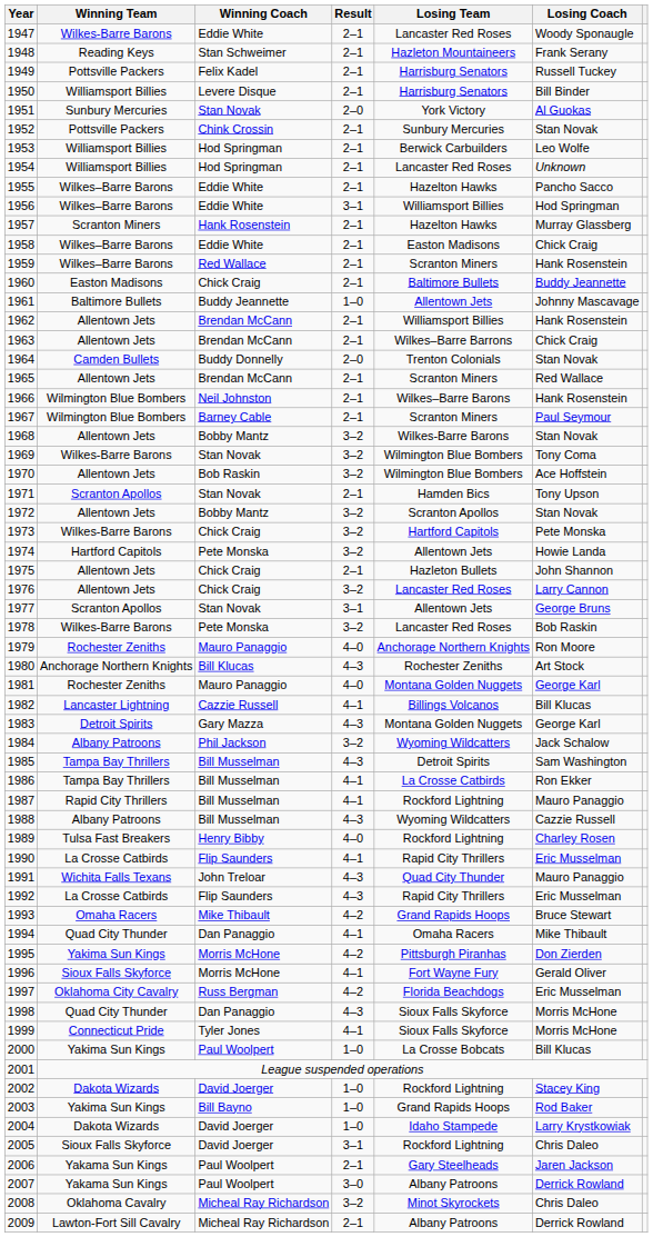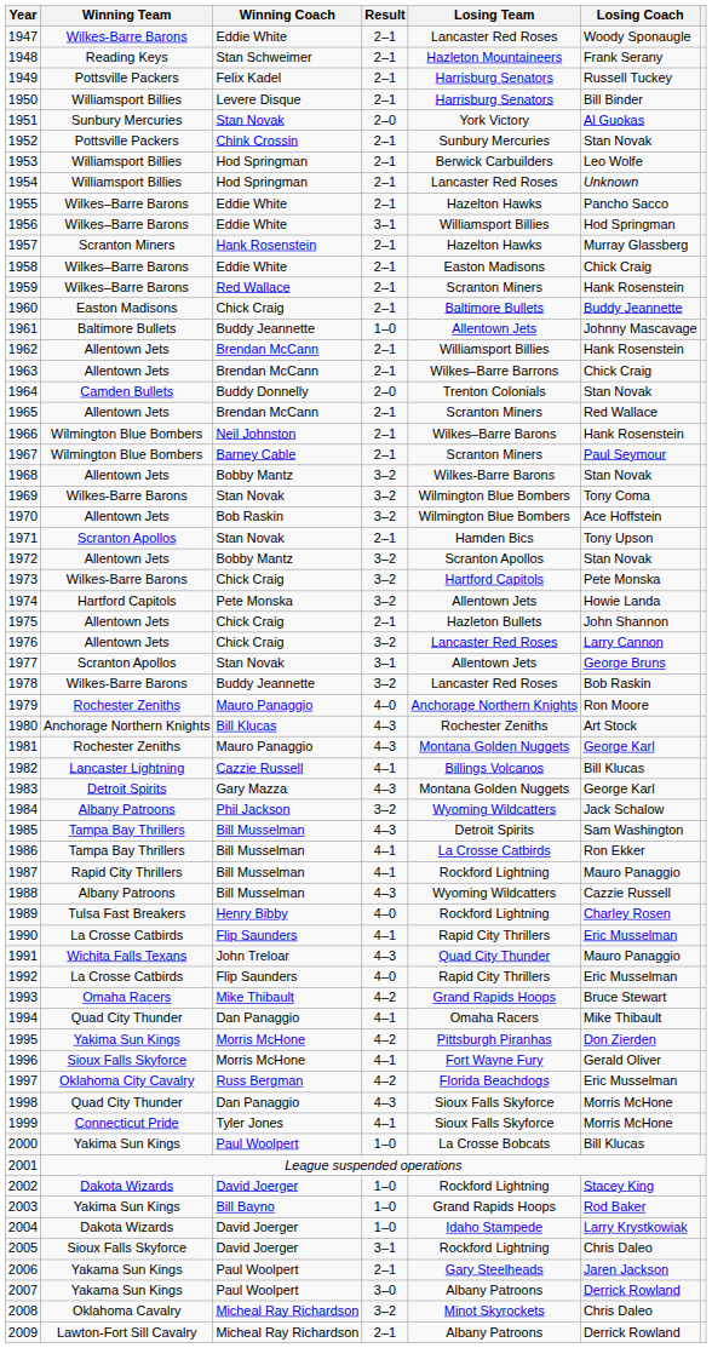1978 | Winning Coach: Pete Monska -> Buddy Jeannette
1981 | Result: 4–0 -> 4–3
1992 | Result: 4–3 -> 4–0
